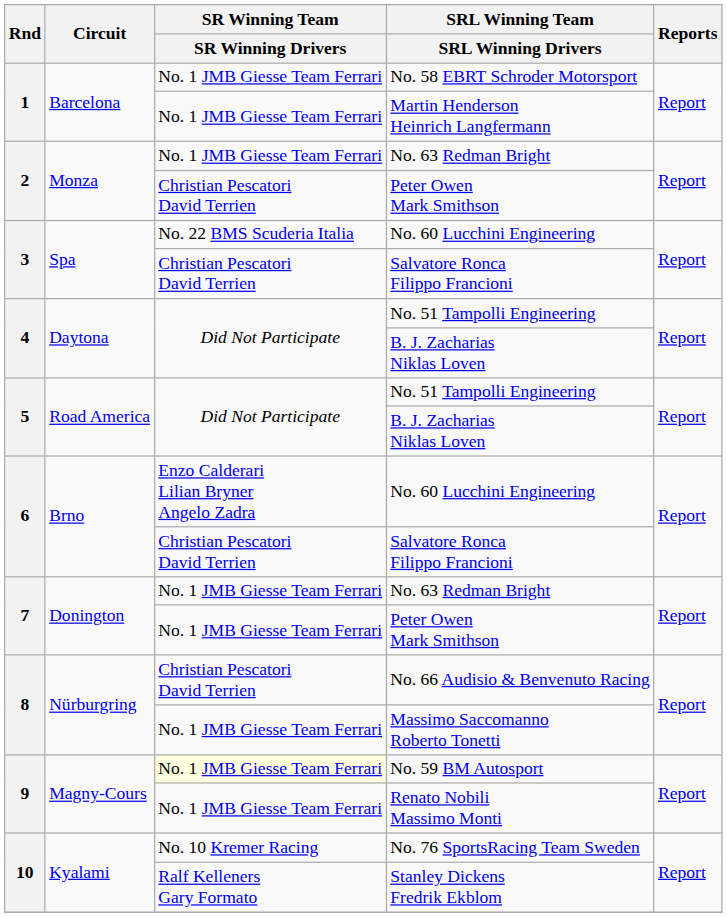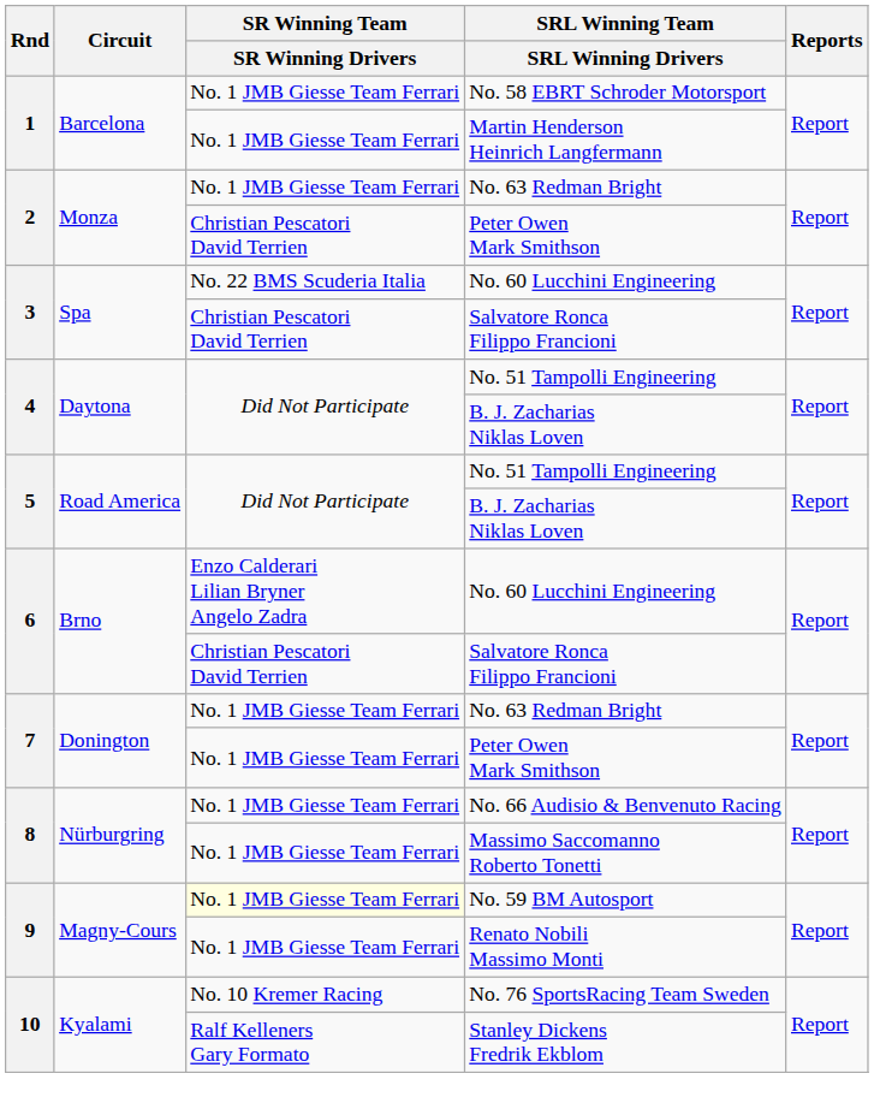No. 66 Audisio & Benvenuto Racing | SR Winning Team / SR Winning Drivers: Christian Pescatori David Terrien -> No. 1 JMB Giesse Team Ferrari
